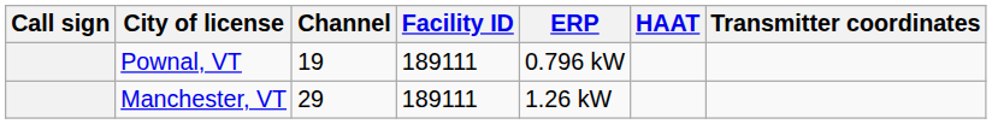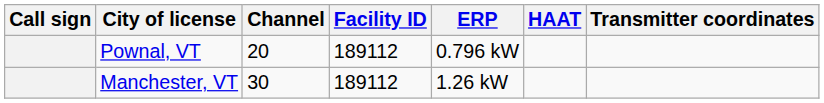Pownal, VT | Channel: 19 -> 20
Pownal, VT | Facility ID: 189111 -> 189112
Manchester, VT | Channel: 29 -> 30
Manchester, VT | Facility ID: 189111 -> 189112
